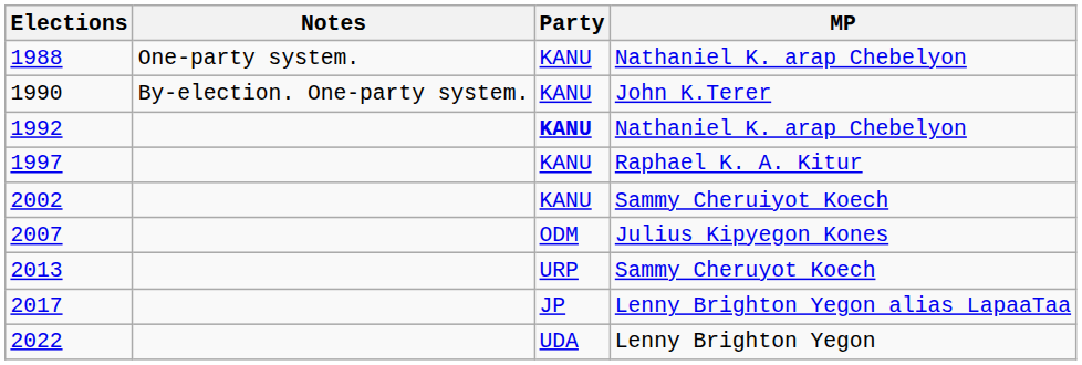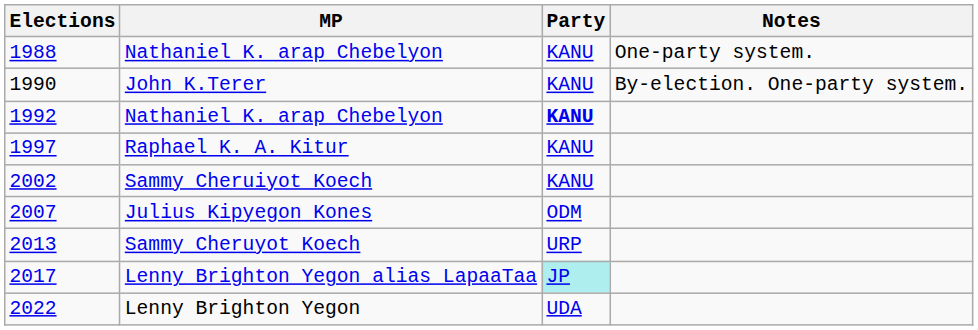columns swapped: MP <-> Notes
2017 | Party: no background -> paleturquoise background
